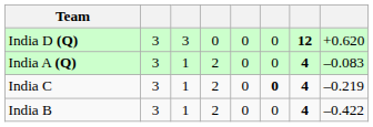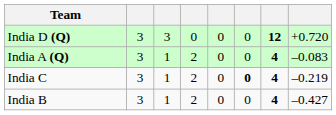India D (Q) | column 8: +0.620 -> +0.720
India B | column 8: –0.422 -> –0.427
